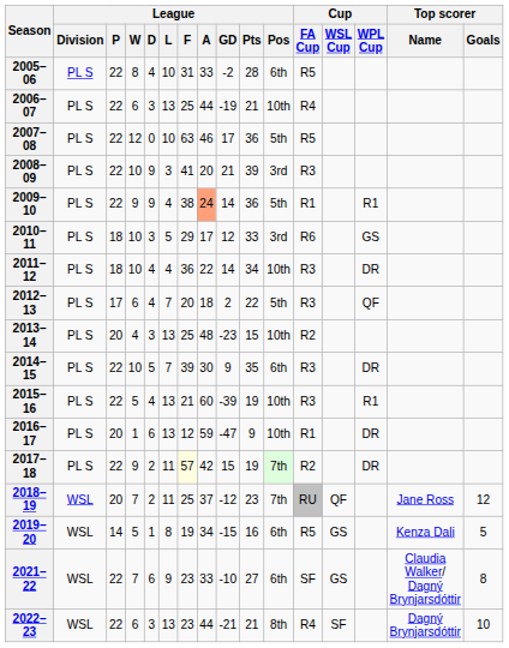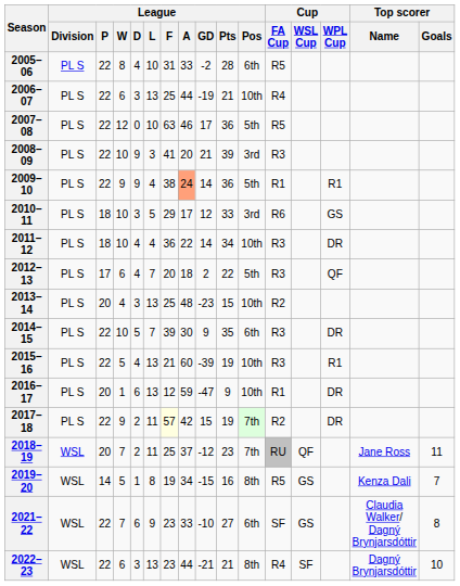2018–19 | Top scorer / Goals: 12 -> 11
2019–20 | League / Pos: 6th -> 8th
2019–20 | Top scorer / Goals: 5 -> 7
